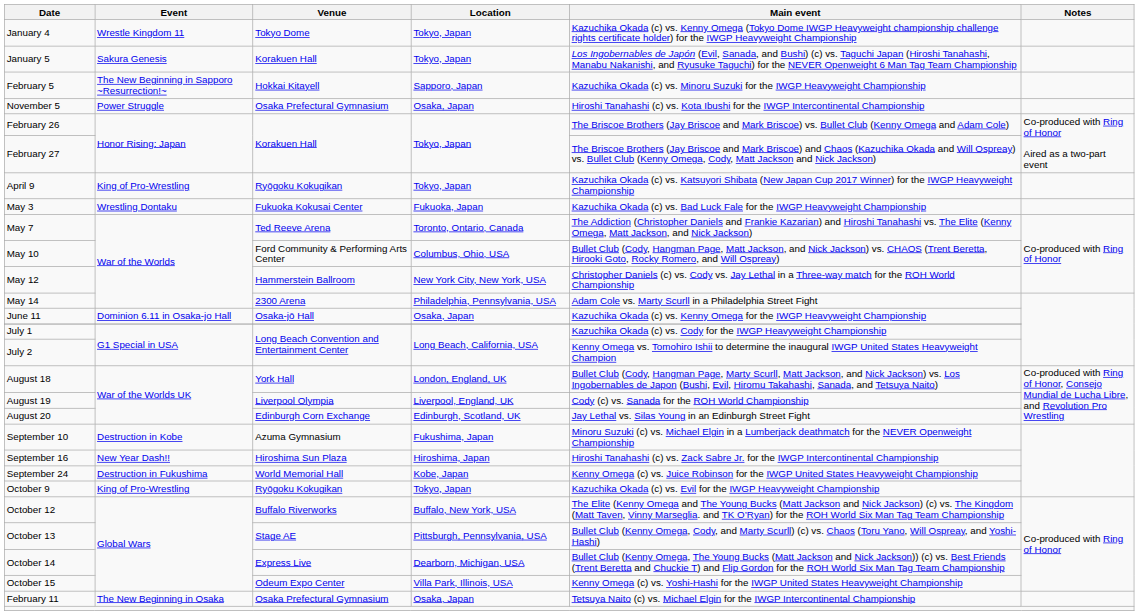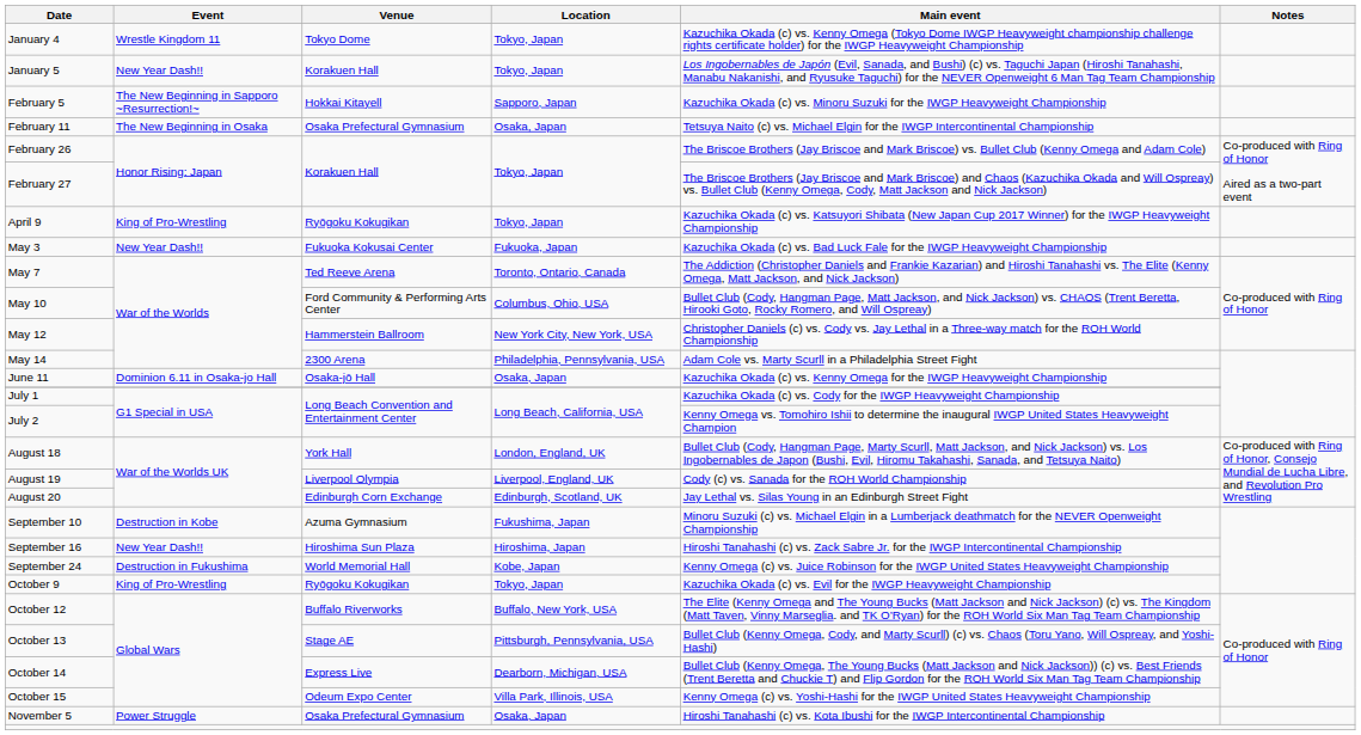January 5 | Event: Sakura Genesis -> New Year Dash!!
rows swapped: February 11 <-> November 5
May 3 | Event: Wrestling Dontaku -> New Year Dash!!
